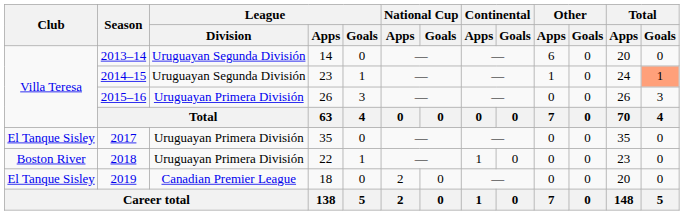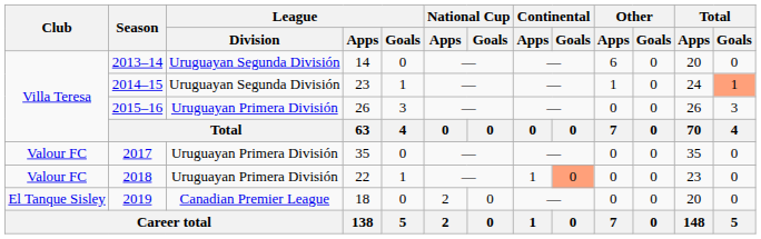2017 | Club: El Tanque Sisley -> Valour FC
2018 | Club: Boston River -> Valour FC
2018 | Continental / Goals: no background -> lightsalmon background
